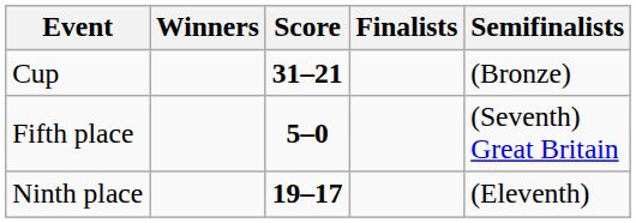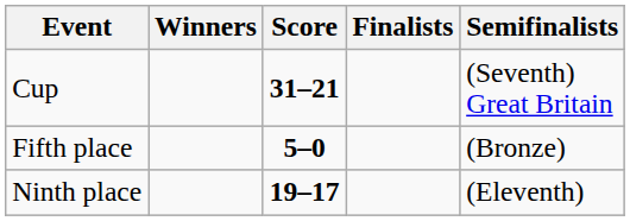Cup | Semifinalists: (Bronze) -> (Seventh) Great Britain
Fifth place | Semifinalists: (Seventh) Great Britain -> (Bronze)
